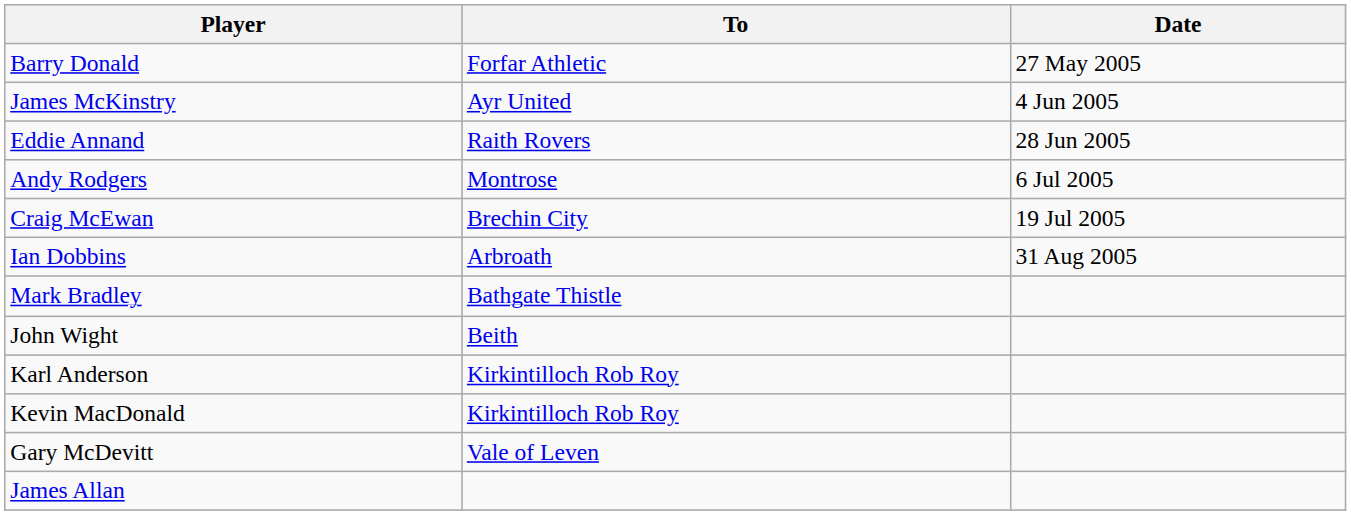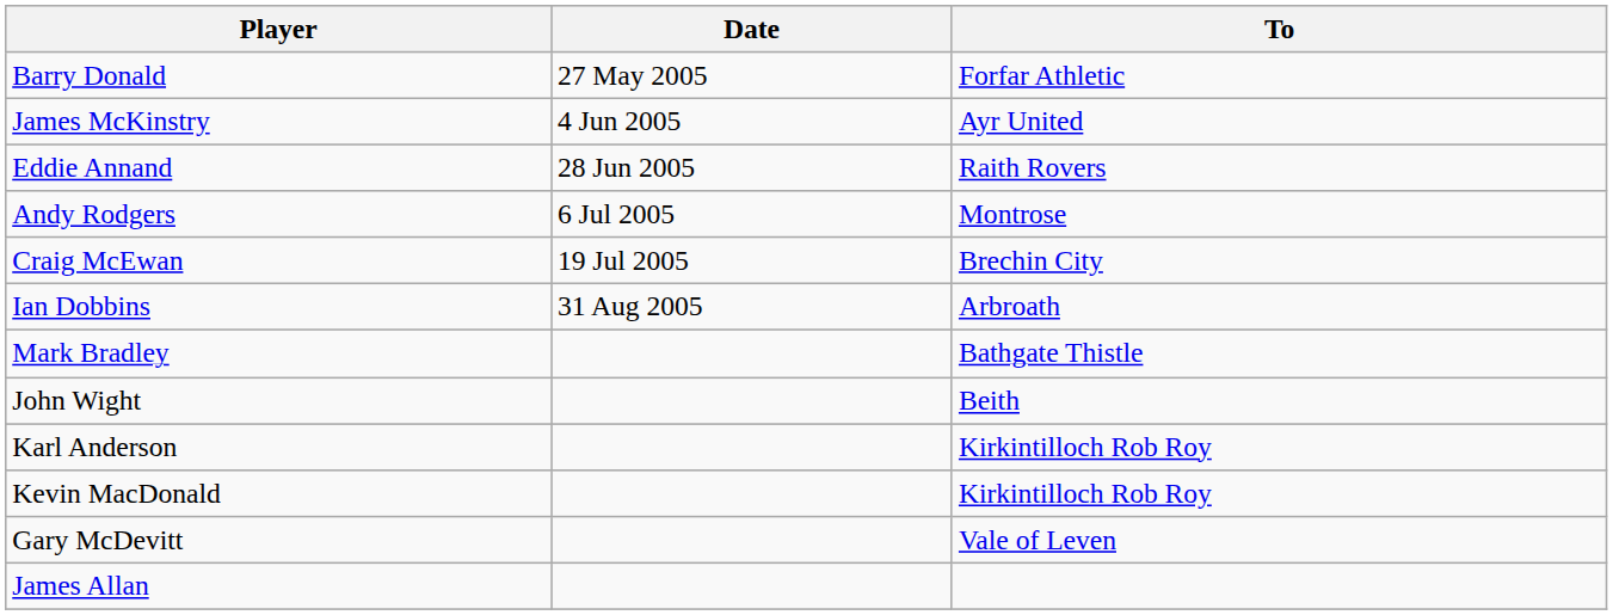columns swapped: To <-> Date
